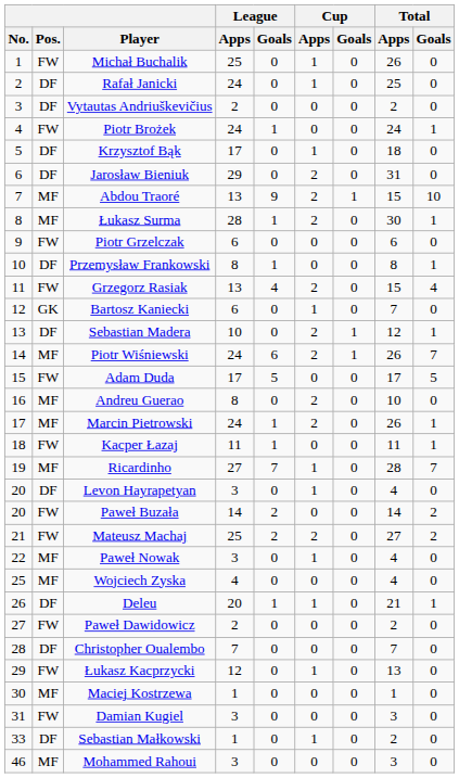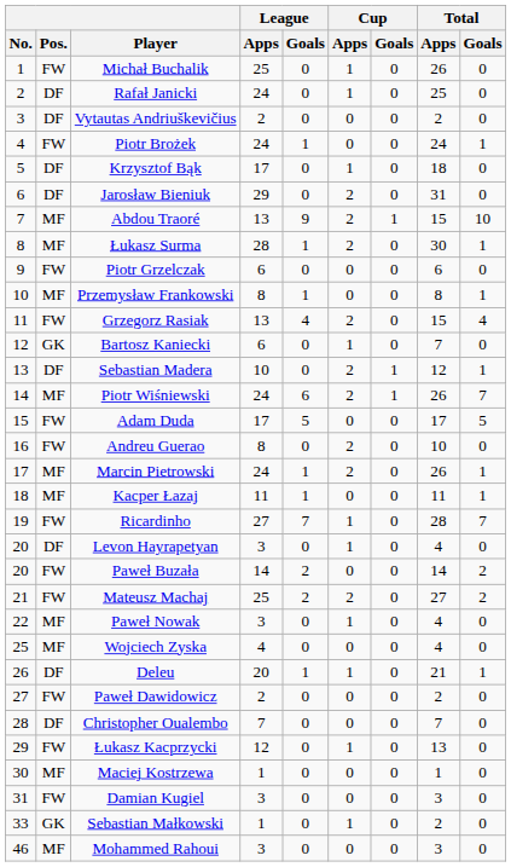Przemysław Frankowski | Pos.: DF -> MF
Andreu Guerao | Pos.: MF -> FW
Kacper Łazaj | Pos.: FW -> MF
Ricardinho | Pos.: MF -> FW
Sebastian Małkowski | Pos.: DF -> GK
